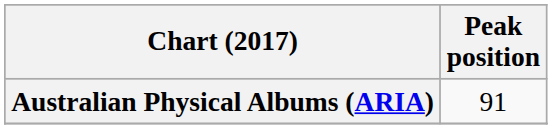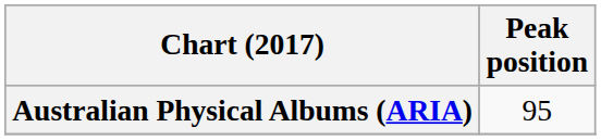Australian Physical Albums (ARIA) | Peak position: 91 -> 95
